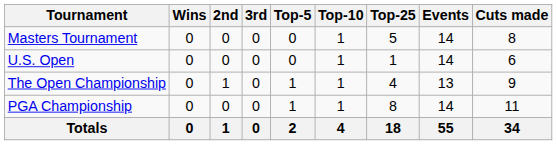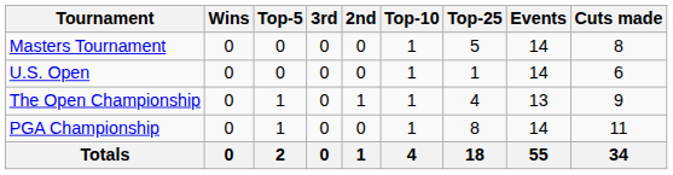columns swapped: 2nd <-> Top-5
